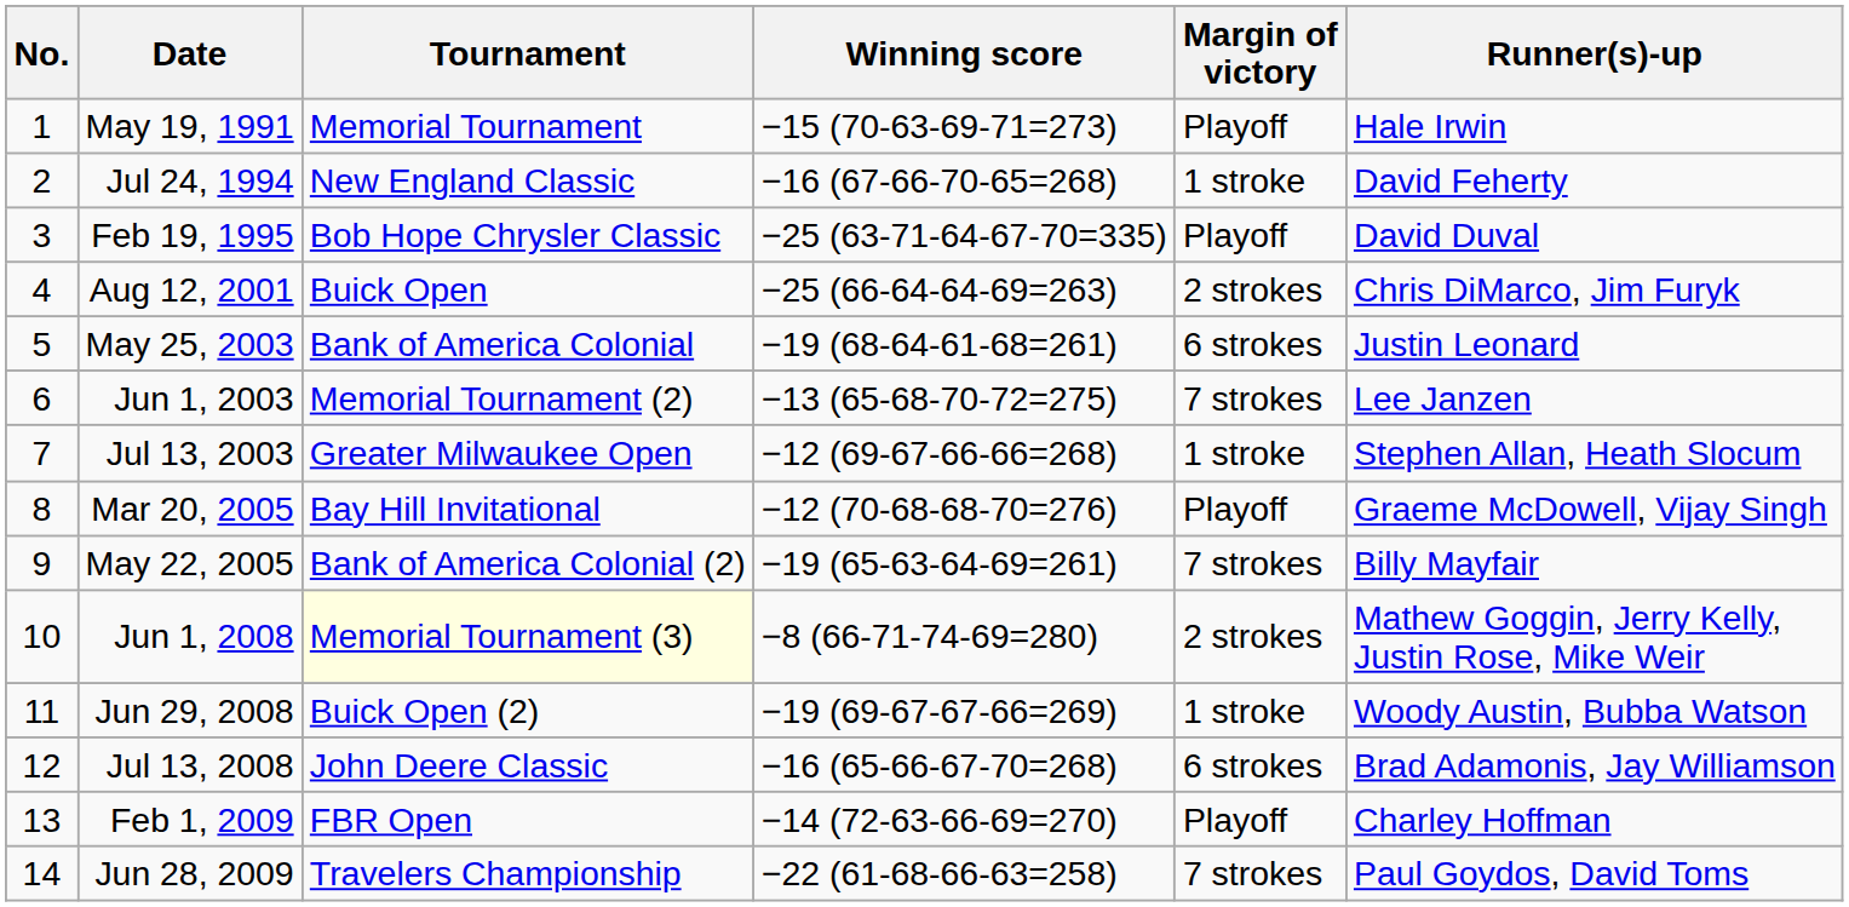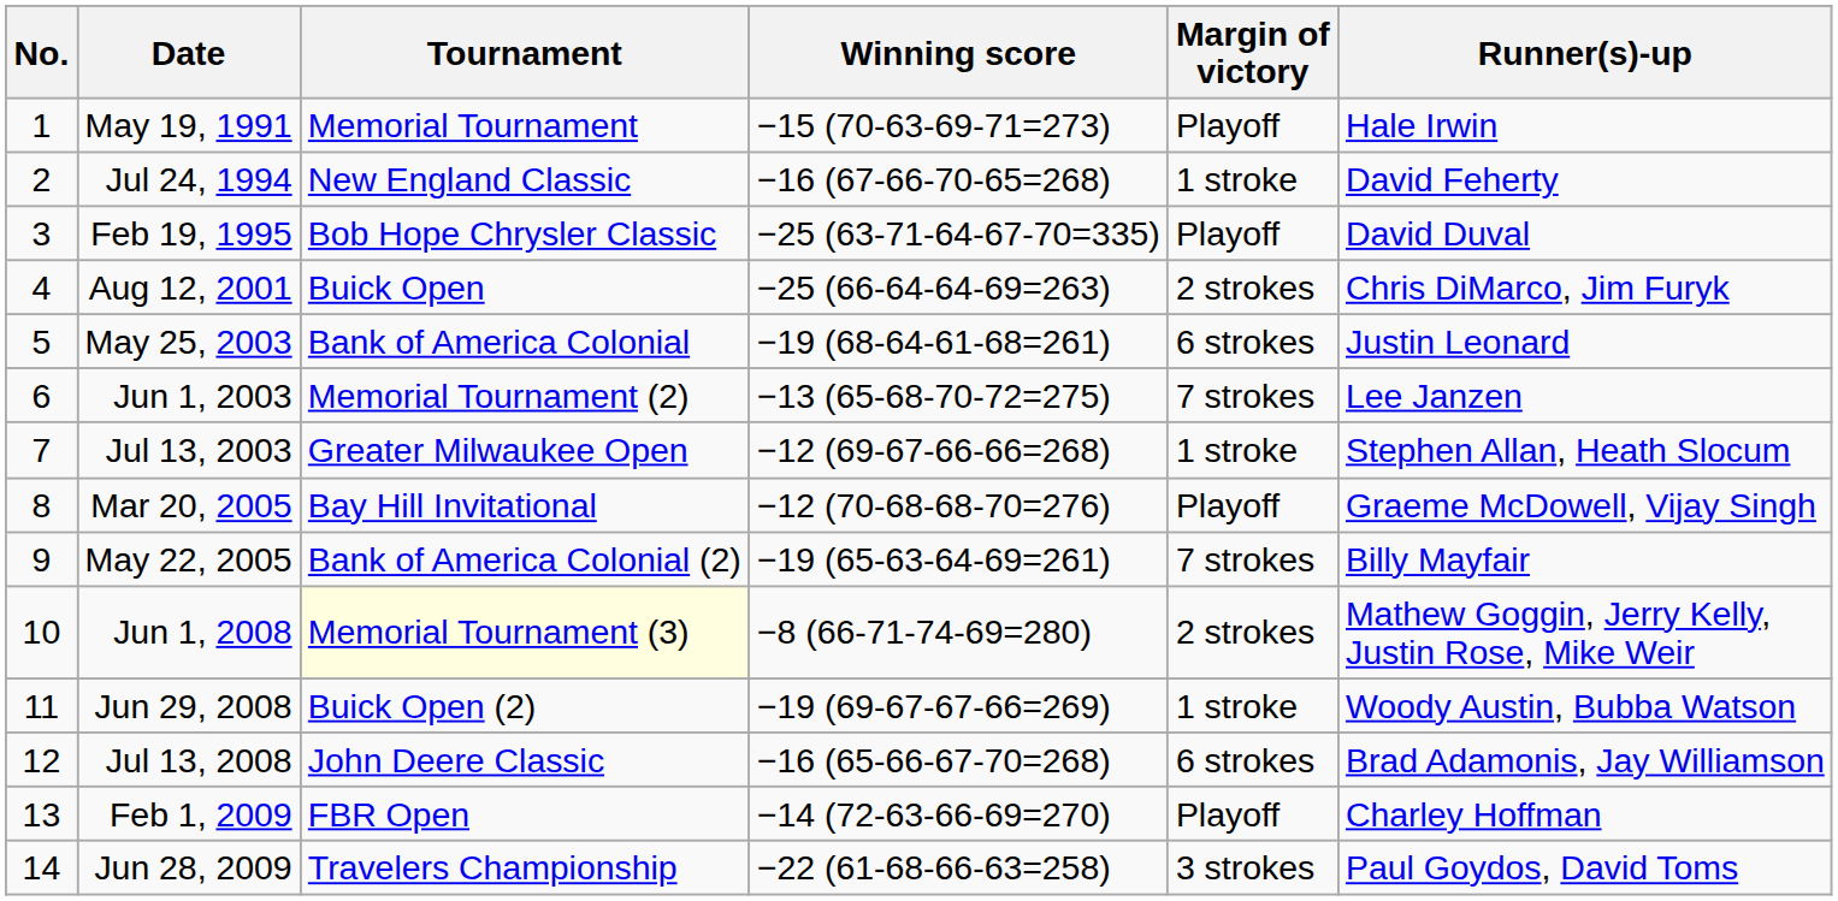Jun 28, 2009 | Margin of victory: 7 strokes -> 3 strokes
